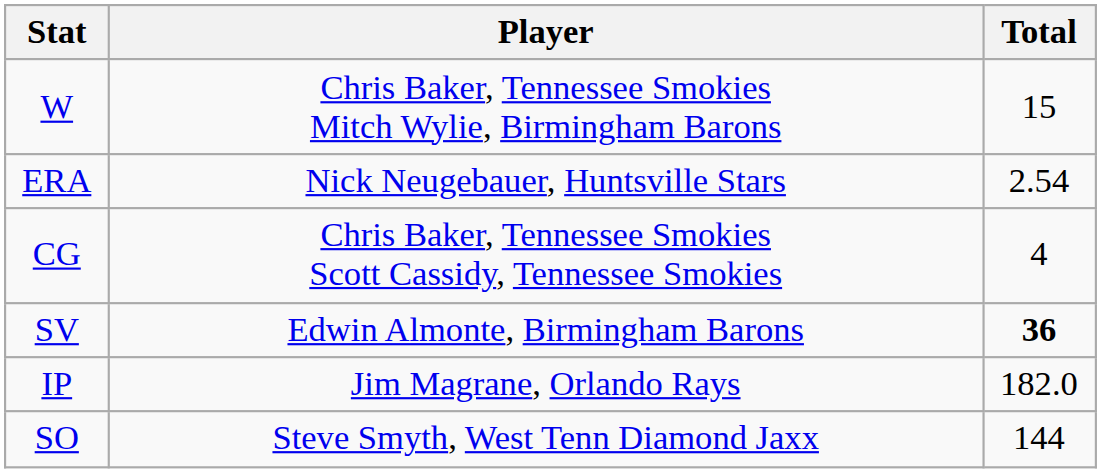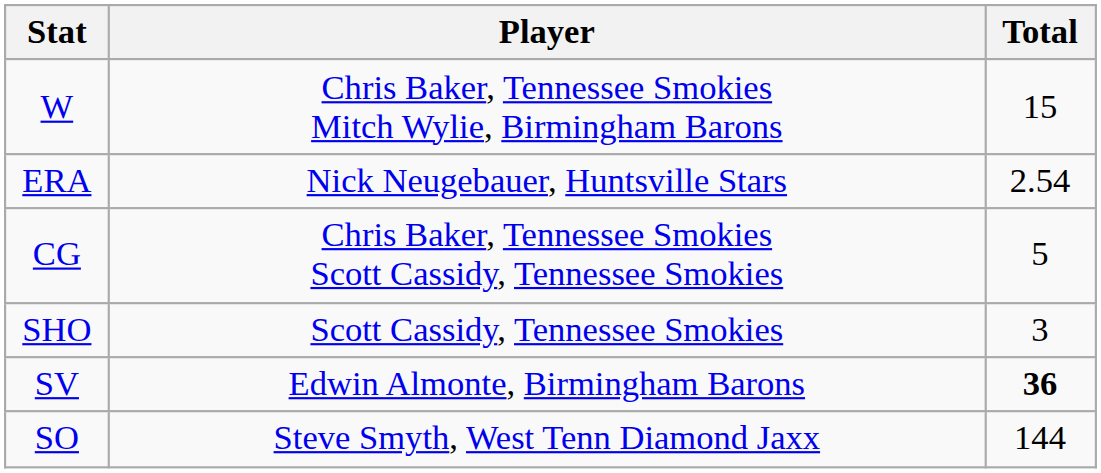CG | Total: 4 -> 5
+ row: SHO | Scott Cassidy, Tennessee Smokies | 3
- row: IP | Jim Magrane, Orlando Rays | 182.0
